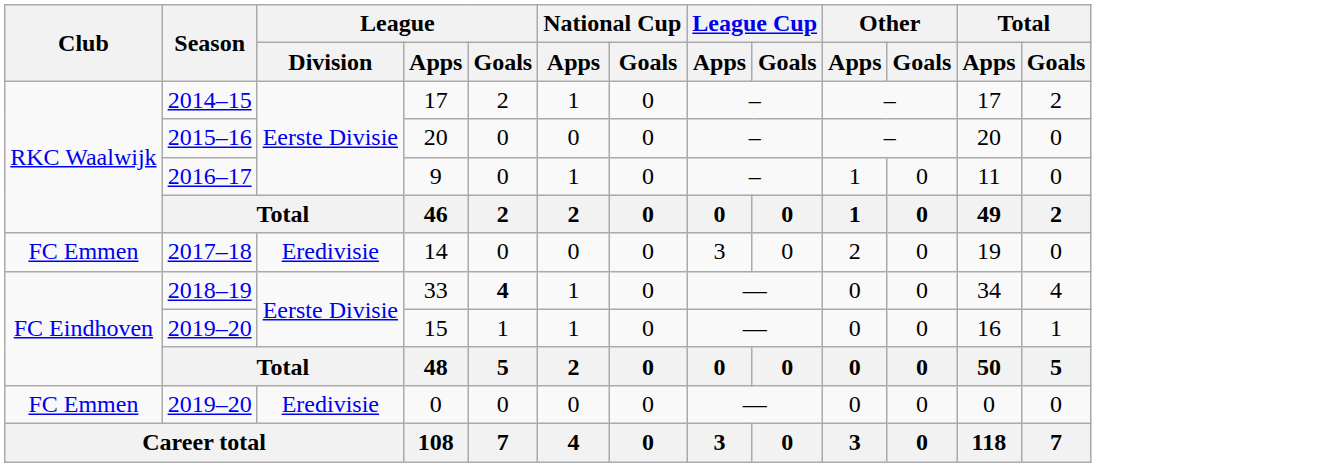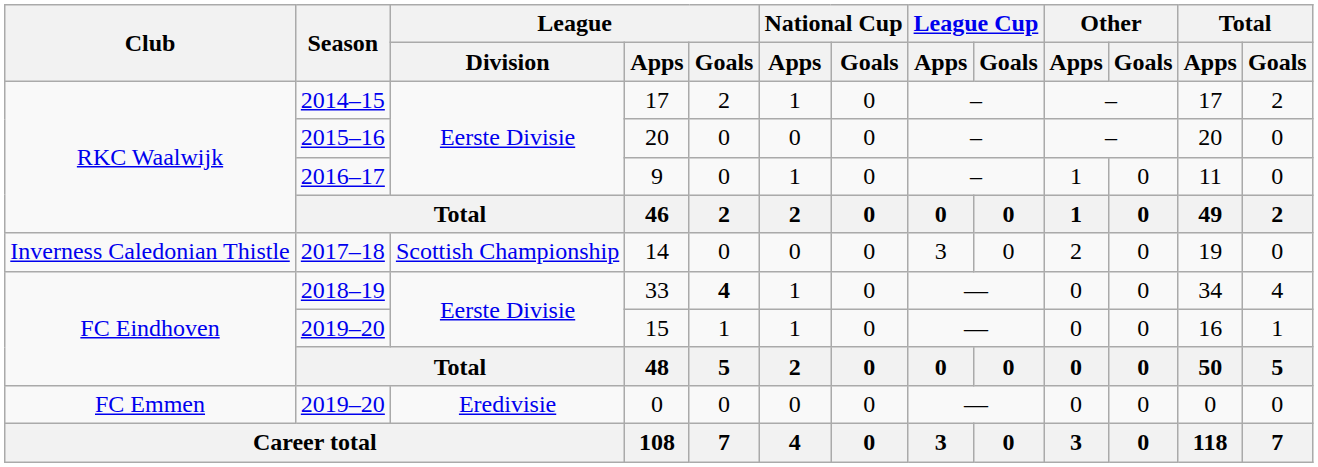14 | Club: FC Emmen -> Inverness Caledonian Thistle
14 | League / Division: Eredivisie -> Scottish Championship
